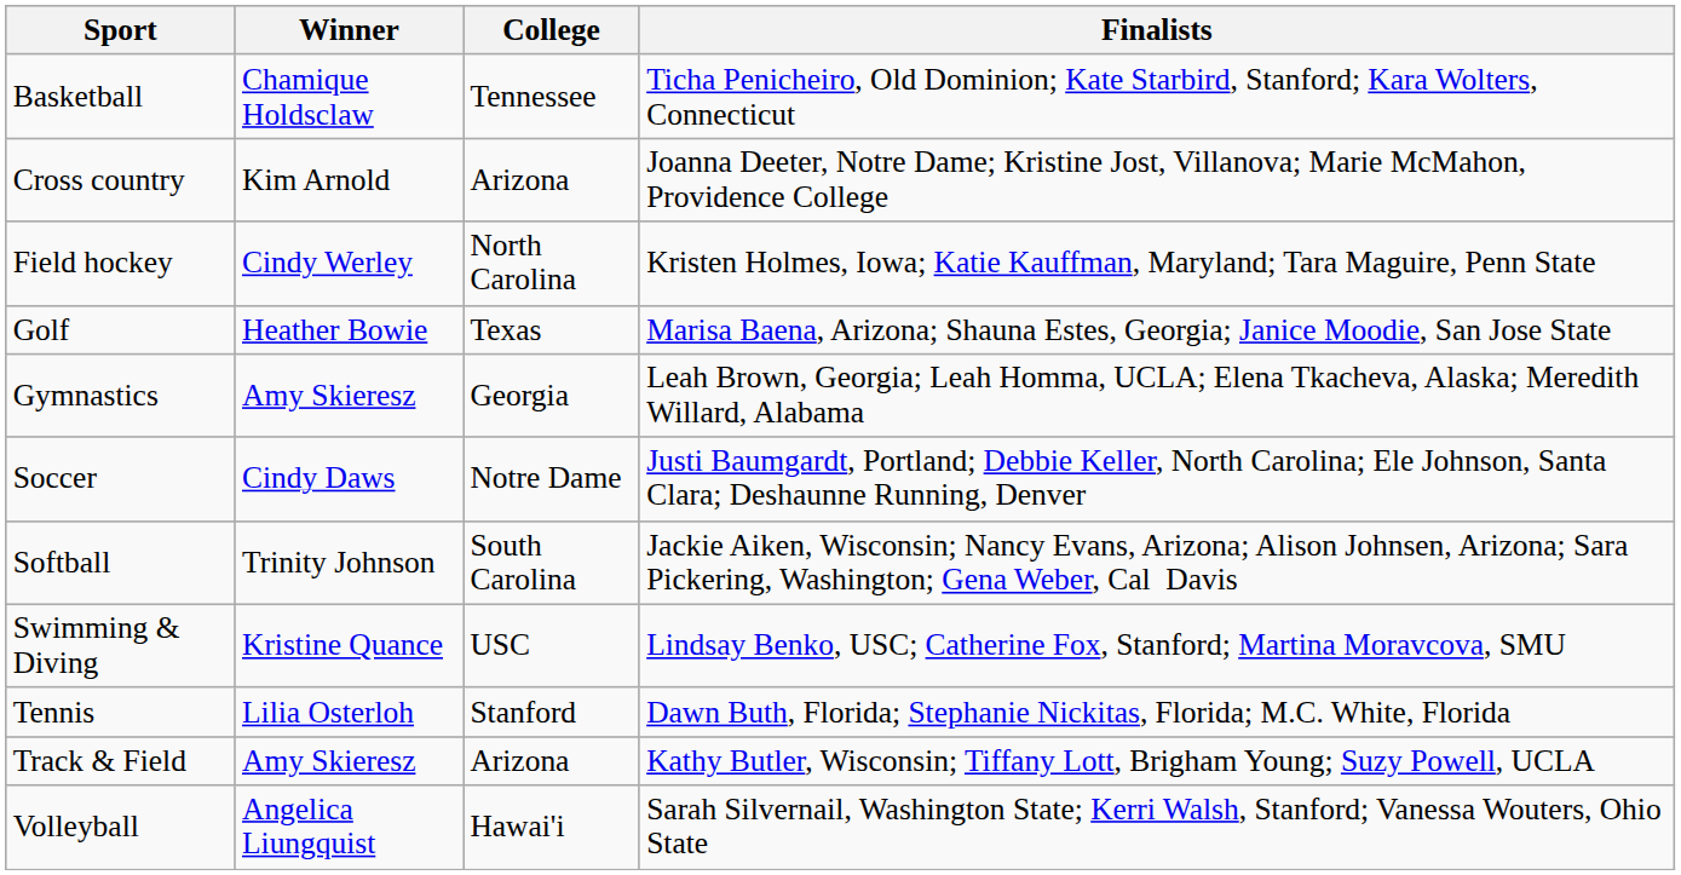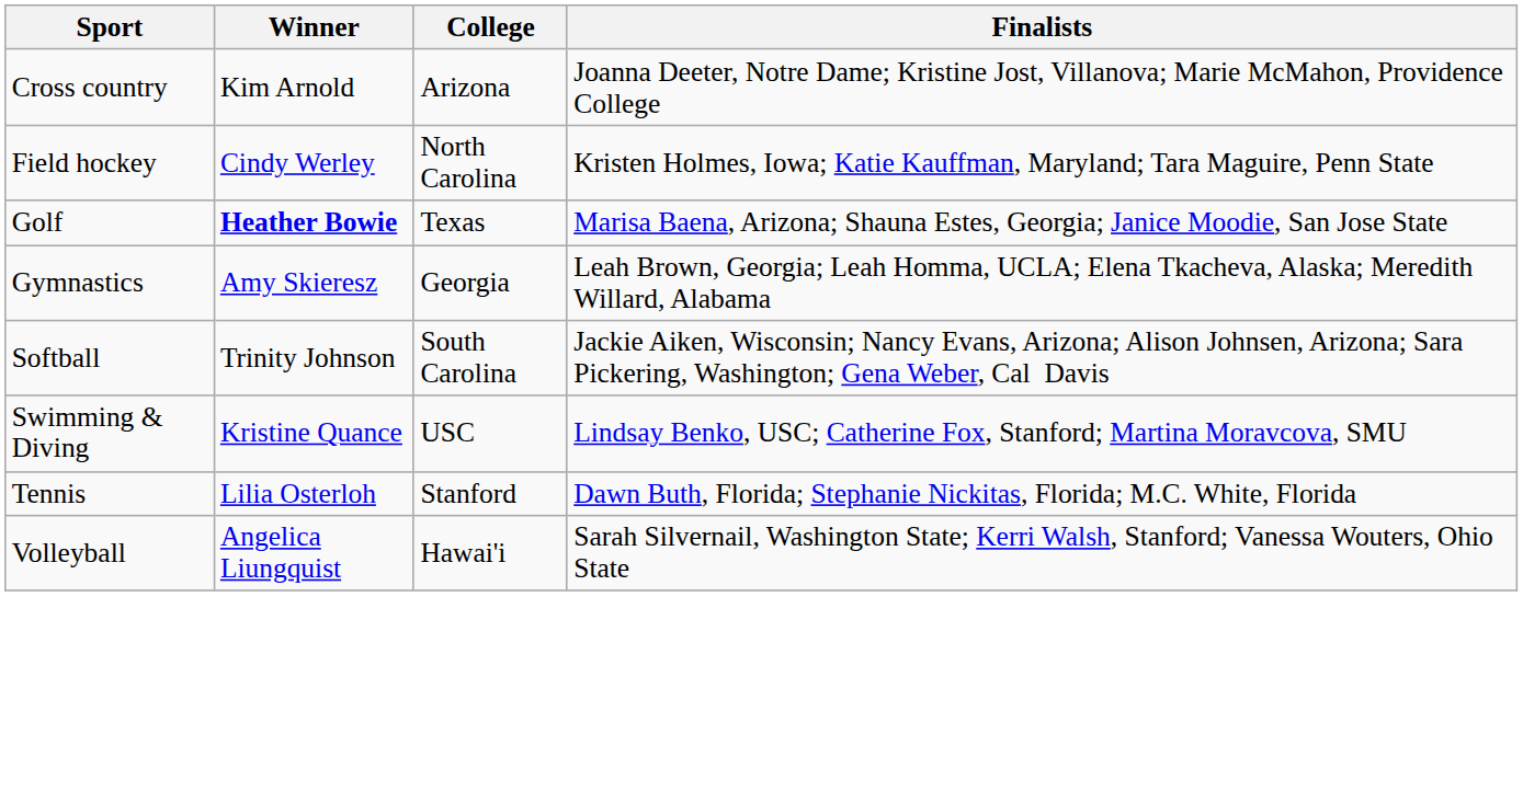- row: Basketball | Chamique Holdsclaw | Tennessee | Ticha Penicheiro, Old Dominion; Kate Starbird, Stanford; Kara Wolters, Connecticut
Golf | Winner: normal -> bold
- row: Soccer | Cindy Daws | Notre Dame | Justi Baumgardt, Portland; Debbie Keller, North Carolina; Ele Johnson, Santa Clara; Deshaunne Running, Denver
- row: Track & Field | Amy Skieresz | Arizona | Kathy Butler, Wisconsin; Tiffany Lott, Brigham Young; Suzy Powell, UCLA
